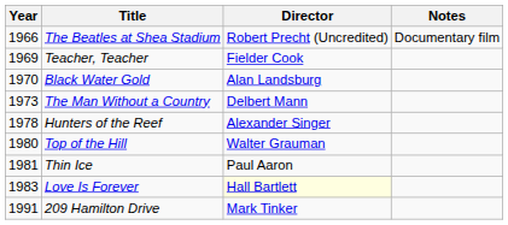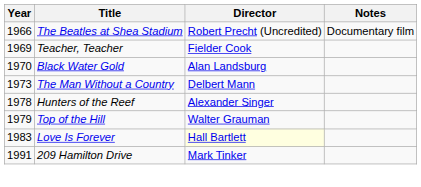Top of the Hill | Year: 1980 -> 1979
- row: 1981 | Thin Ice | Paul Aaron
